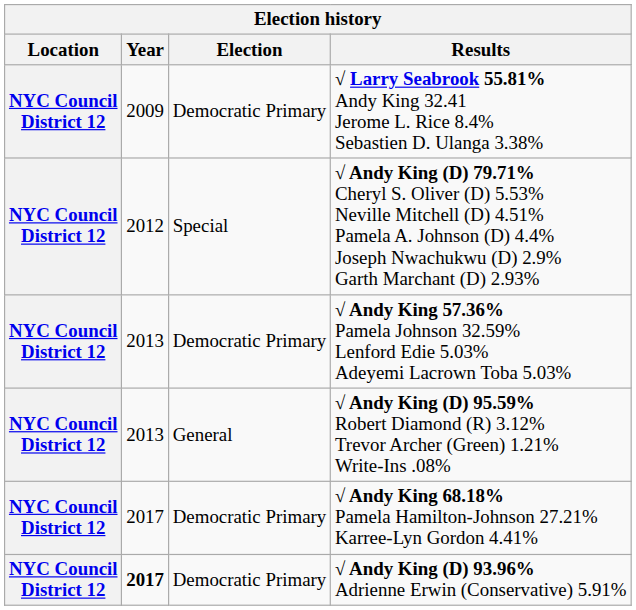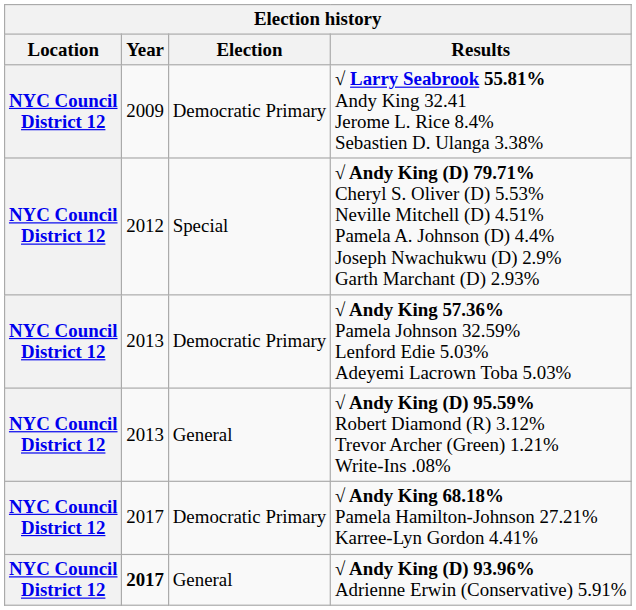√ Andy King (D) 93.96% Adrienne Erwin (Conservative) 5.91% | Election: Democratic Primary -> General
